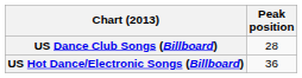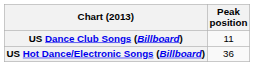US Dance Club Songs (Billboard) | Peak position: 28 -> 11
